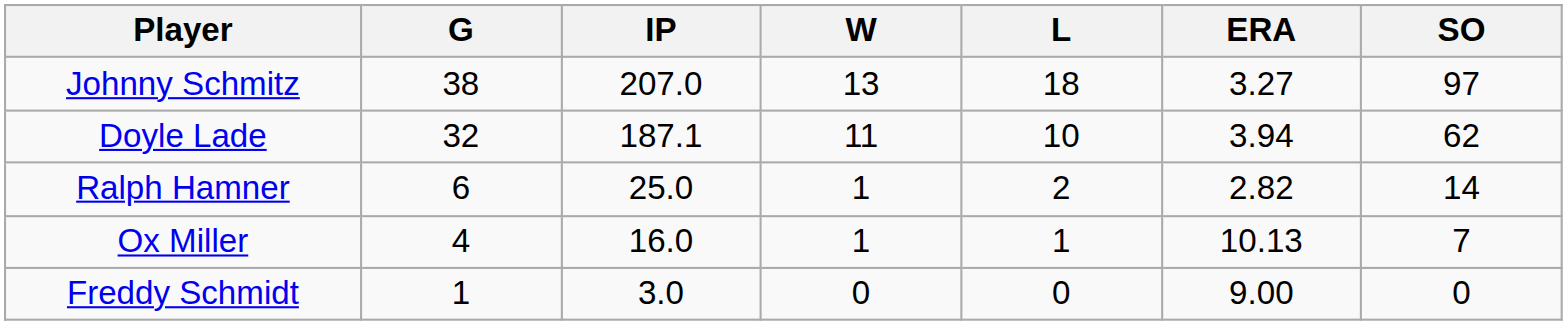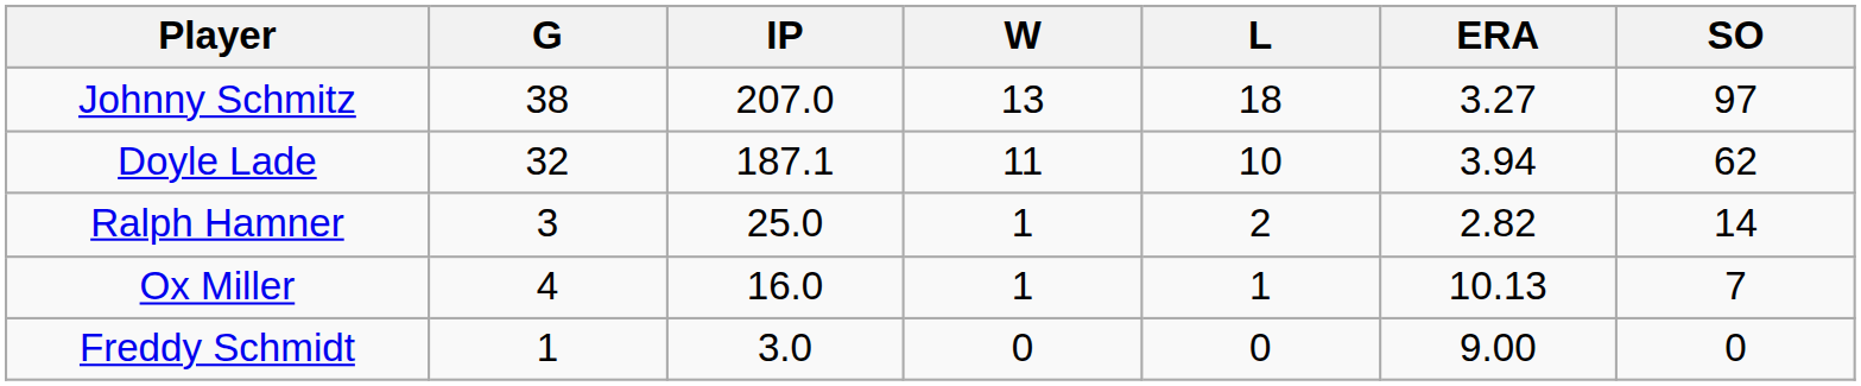Ralph Hamner | G: 6 -> 3
